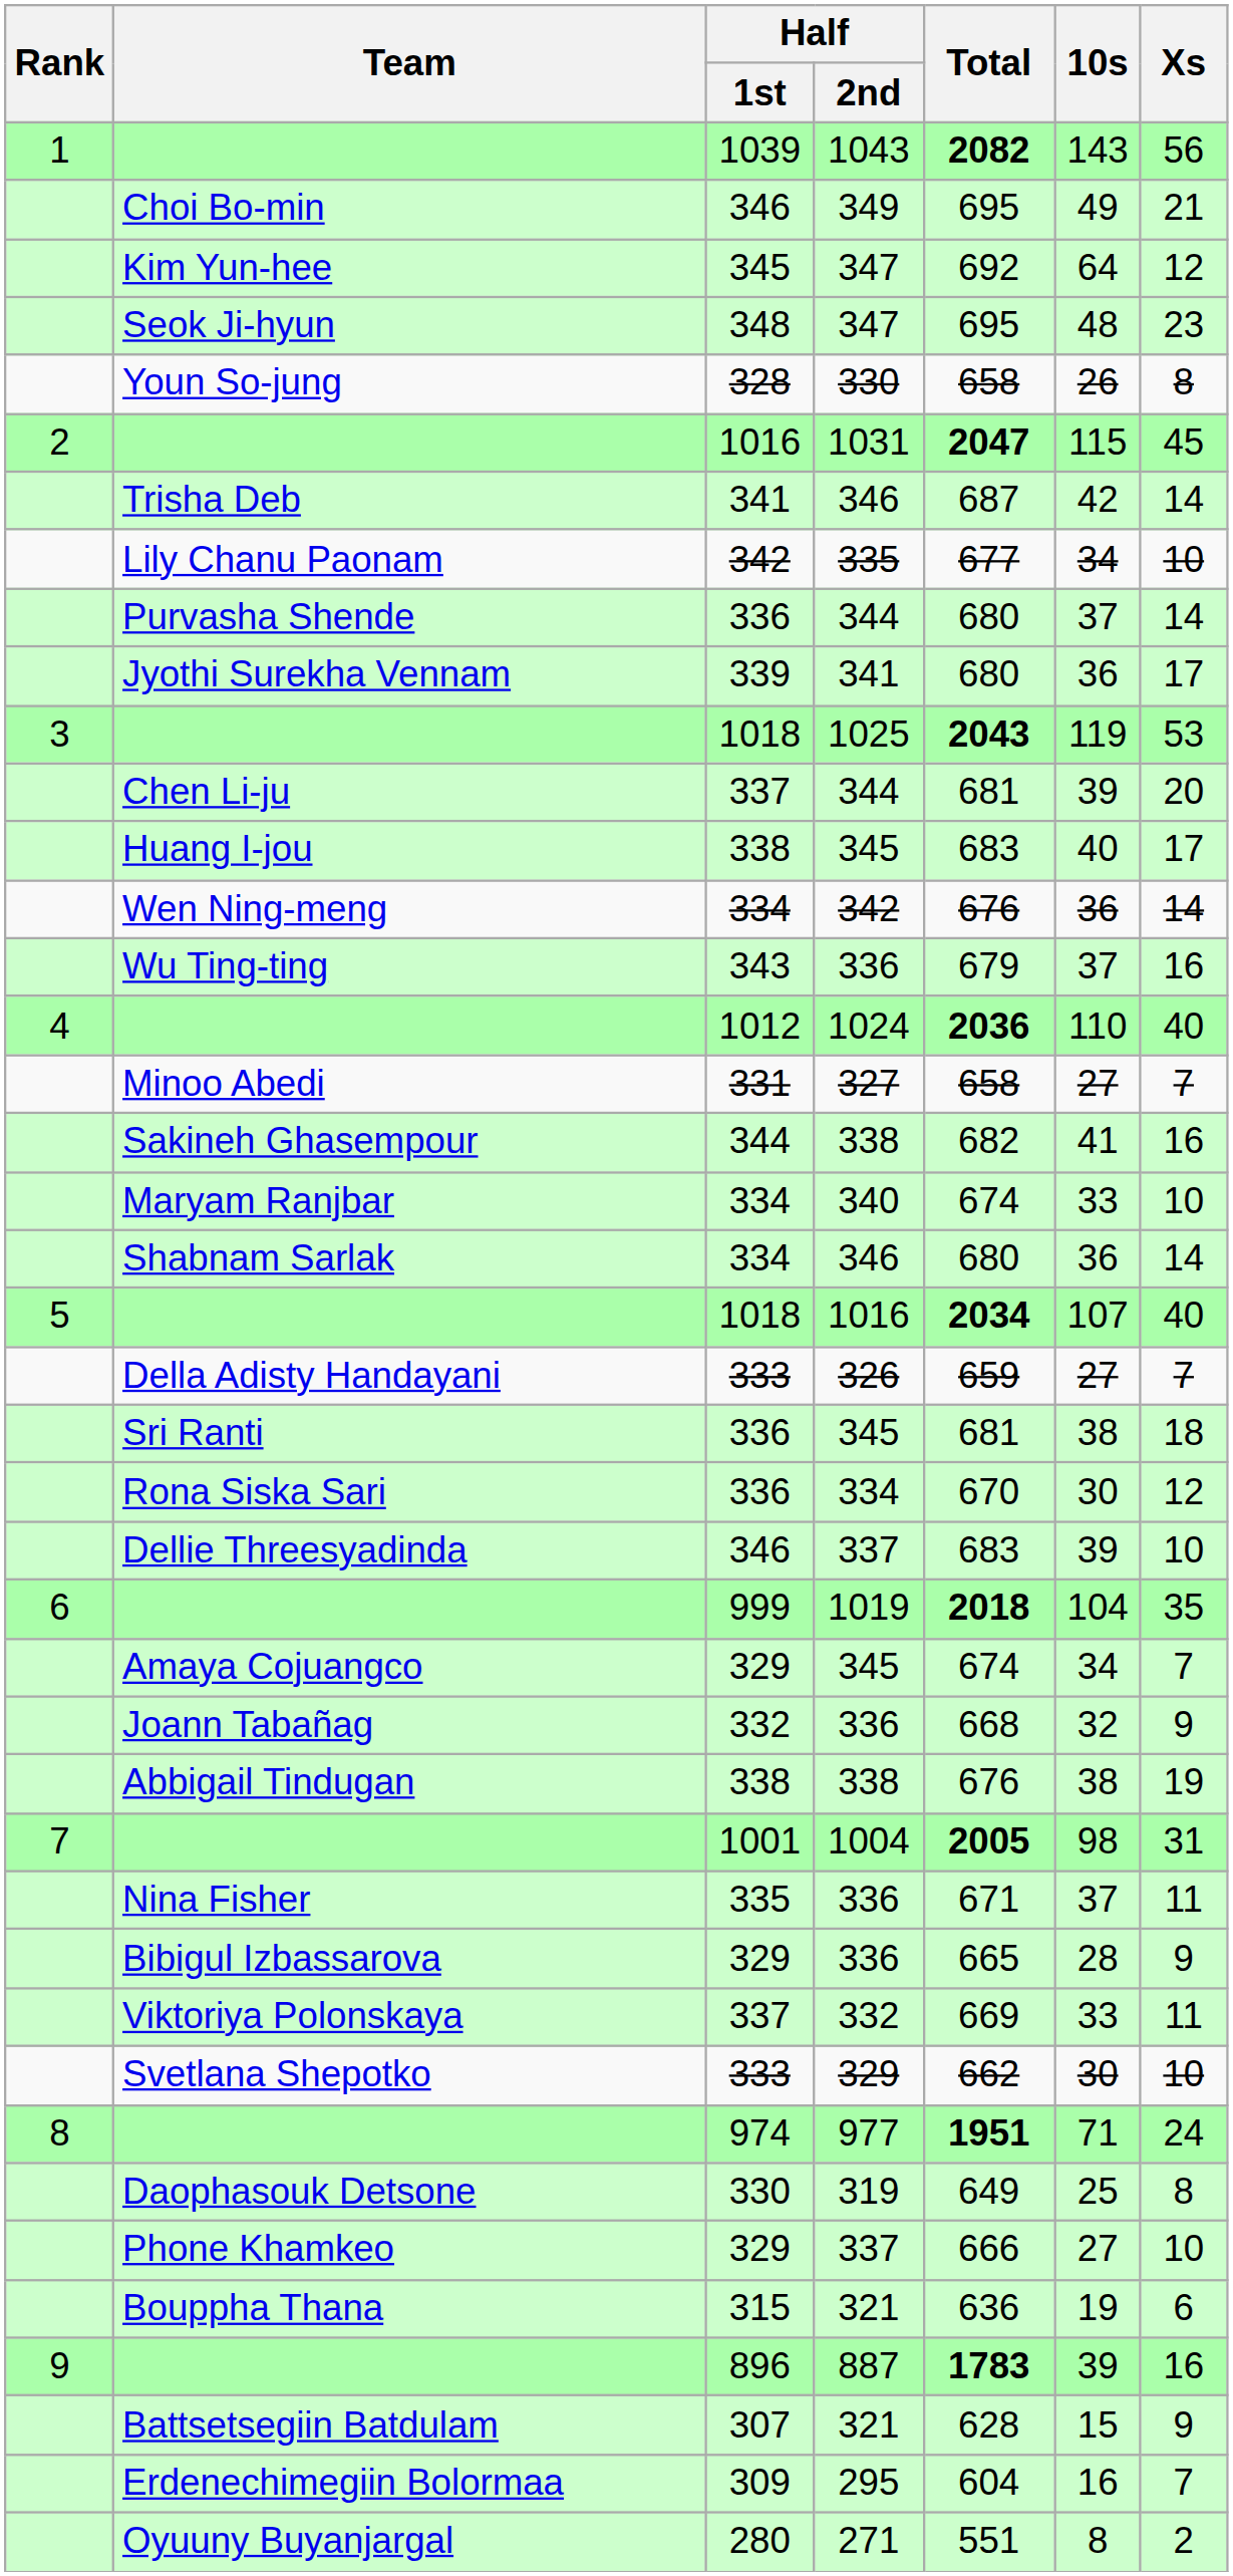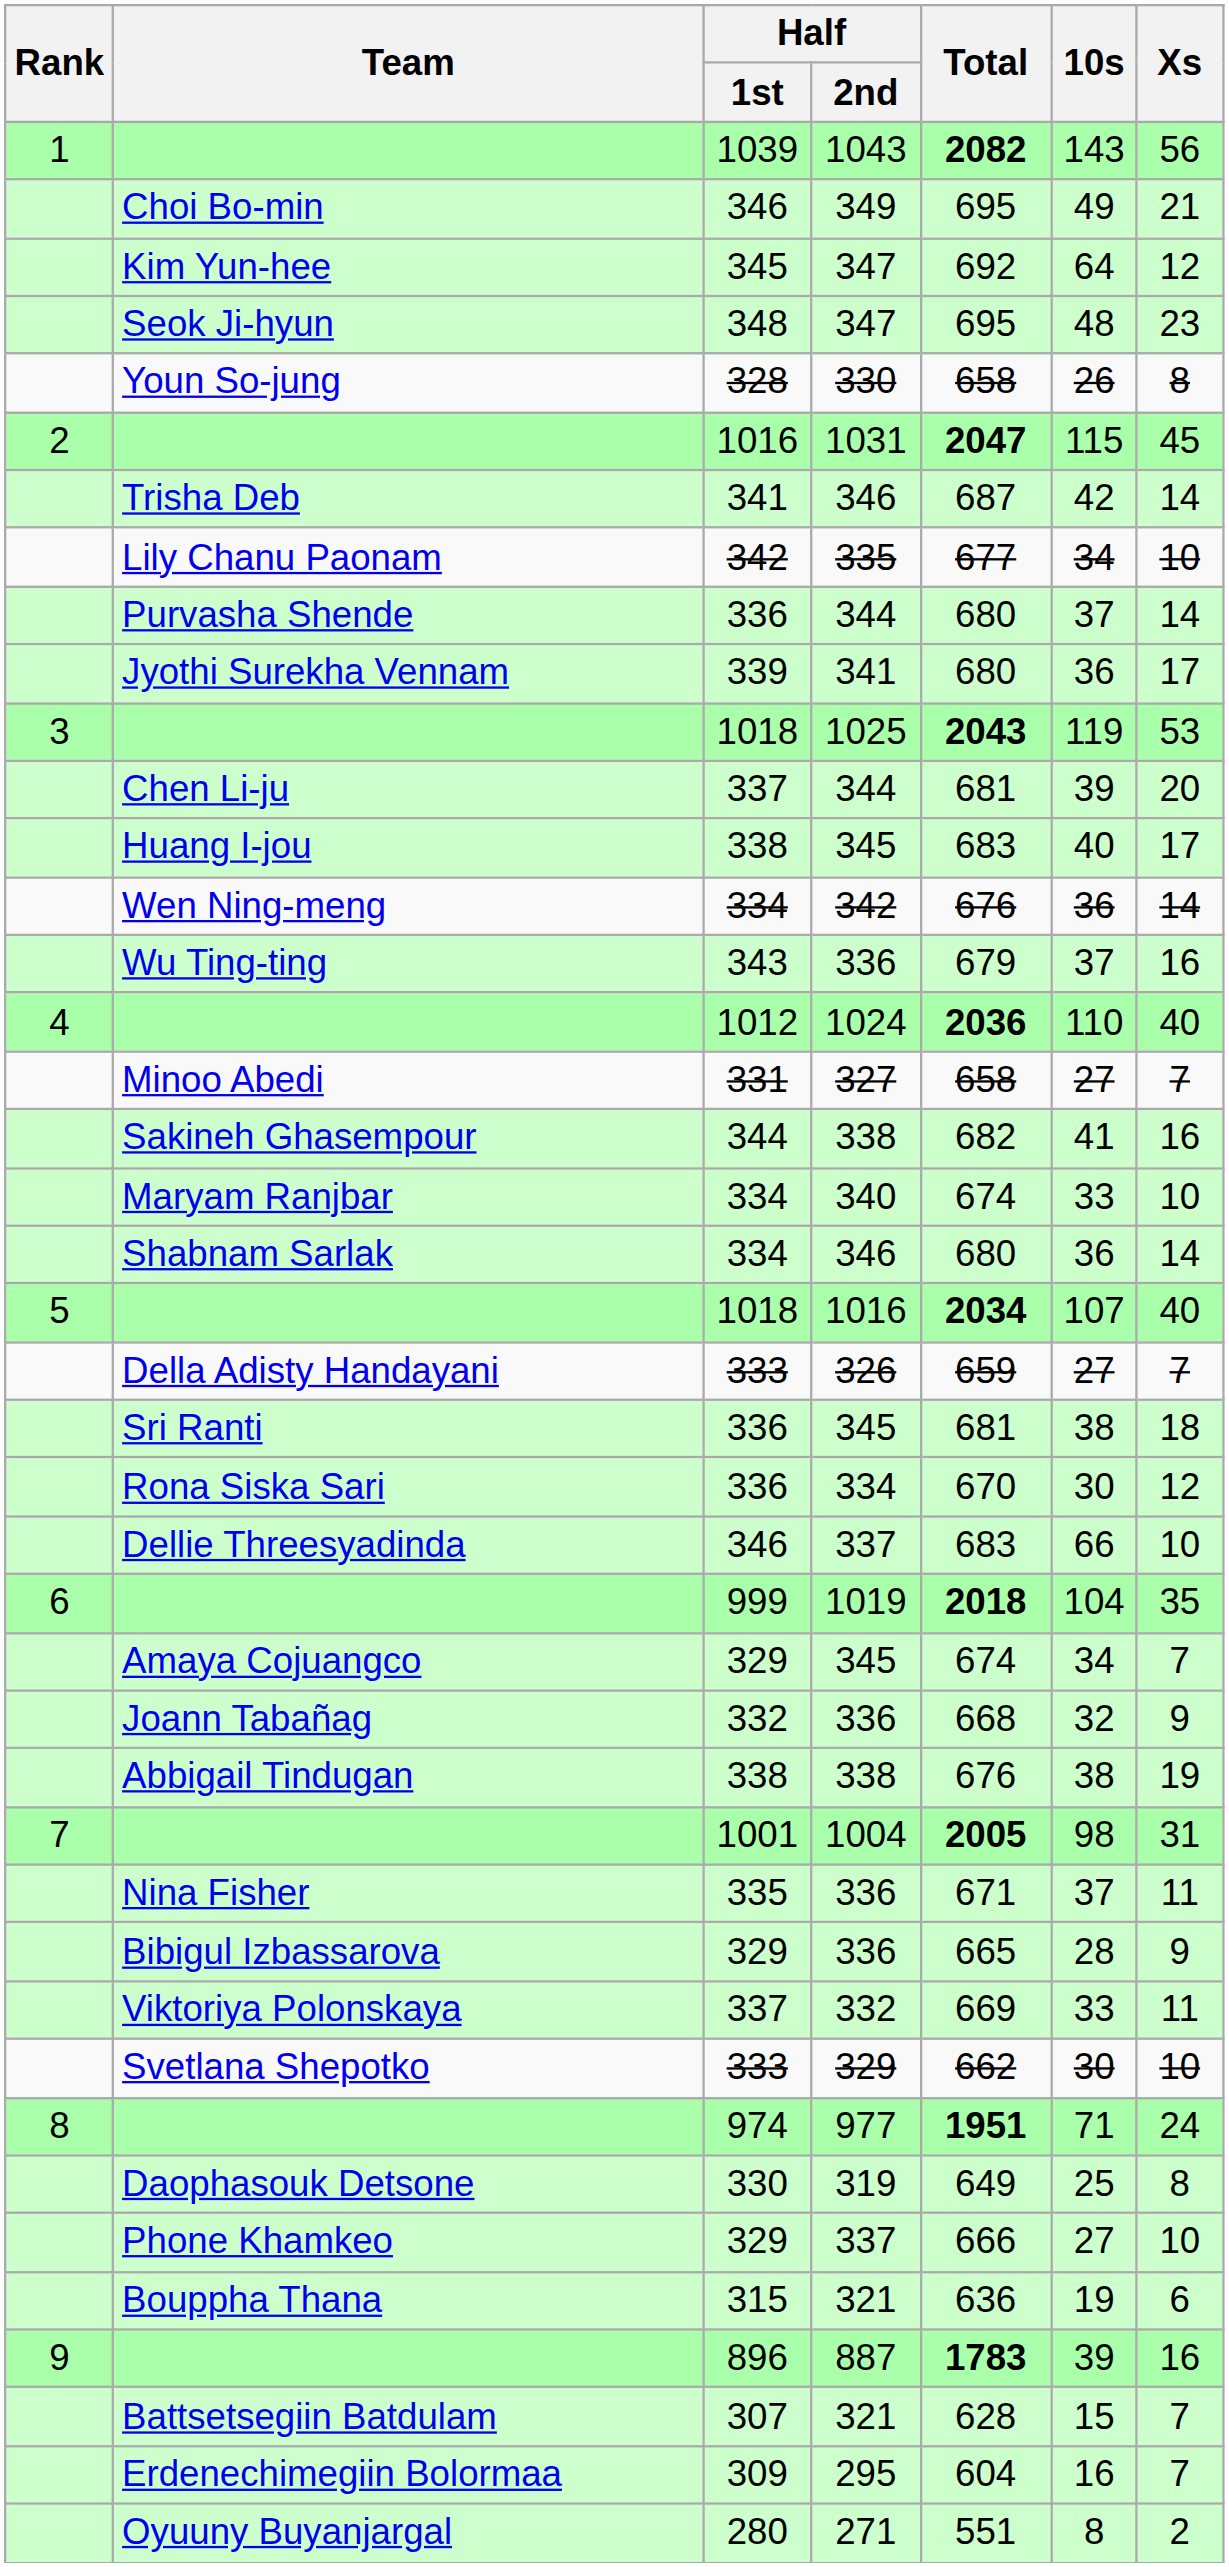Dellie Threesyadinda | 10s: 39 -> 66
Battsetsegiin Batdulam | Xs: 9 -> 7
